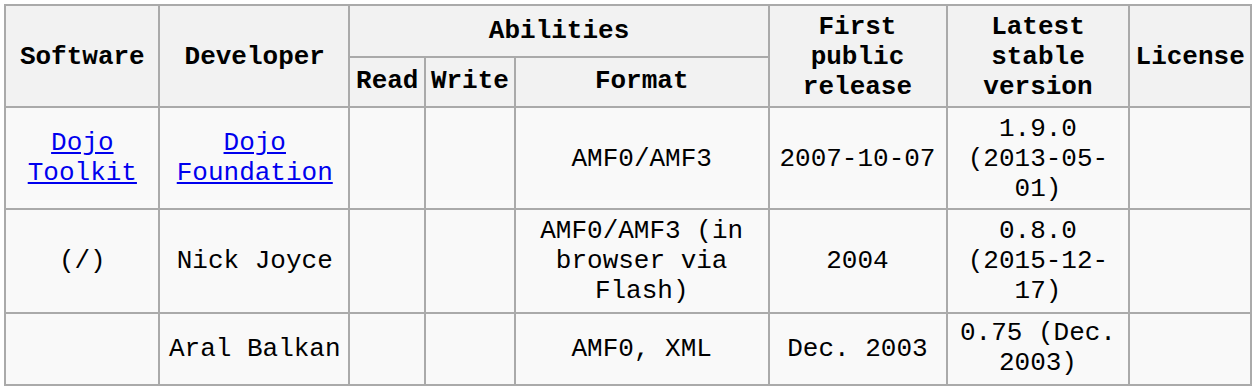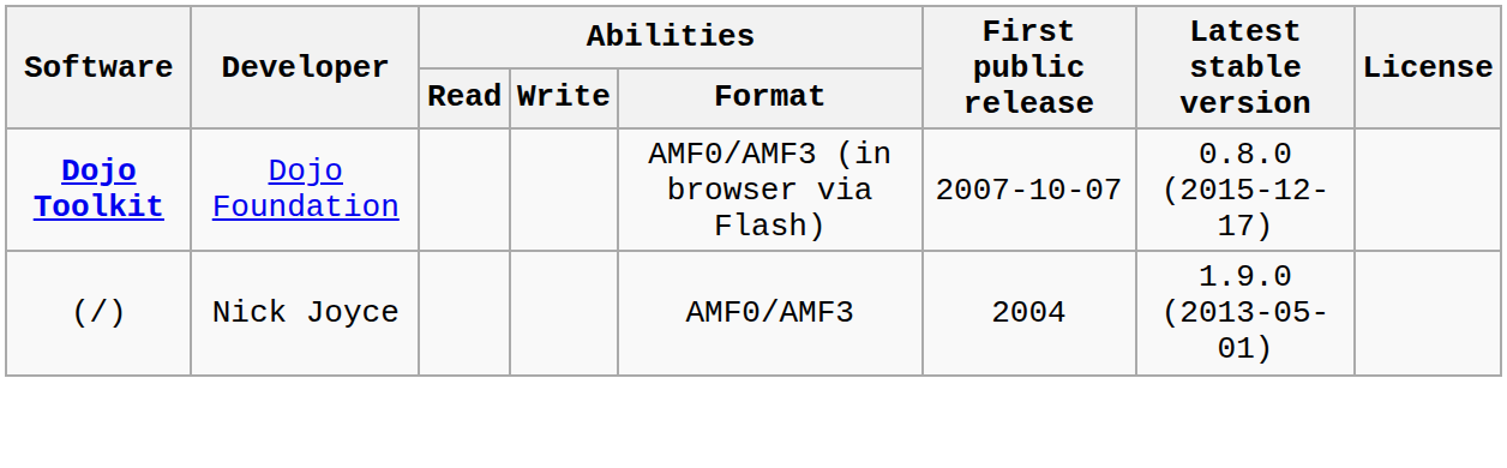Dojo Foundation | Software: normal -> bold
Dojo Foundation | Abilities / Format: AMF0/AMF3 -> AMF0/AMF3 (in browser via Flash)
Dojo Foundation | Latest stable version: 1.9.0 (2013-05-01) -> 0.8.0 (2015-12-17)
Nick Joyce | Abilities / Format: AMF0/AMF3 (in browser via Flash) -> AMF0/AMF3
Nick Joyce | Latest stable version: 0.8.0 (2015-12-17) -> 1.9.0 (2013-05-01)
- row: Aral Balkan | AMF0, XML | Dec. 2003 | 0.75 (Dec. 2003)
